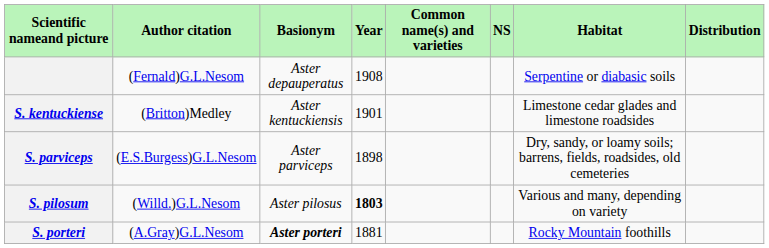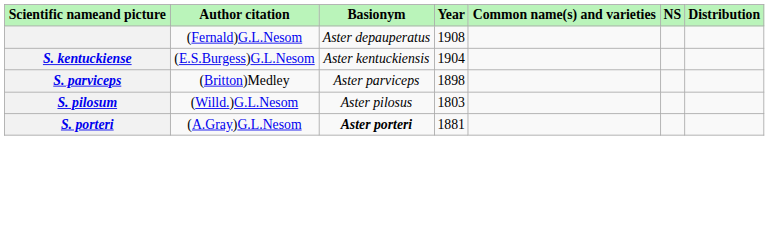- column: Habitat | Serpentine or diabasic soils | Limestone cedar glades and limestone roadsides | Dry, sandy, or loamy soils; barrens, fields, roadsides, old cemeteries | Various and many, depending on variety | Rocky Mountain foothills
S. kentuckiense | Author citation: (Britton)Medley -> (E.S.Burgess)G.L.Nesom
S. kentuckiense | Year: 1901 -> 1904
S. parviceps | Author citation: (E.S.Burgess)G.L.Nesom -> (Britton)Medley
S. pilosum | Year: bold -> normal
